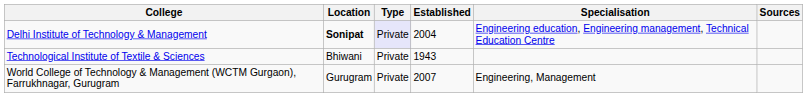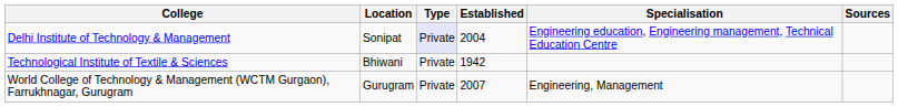Delhi Institute of Technology & Management | Location: bold -> normal
Technological Institute of Textile & Sciences | Established: 1943 -> 1942
